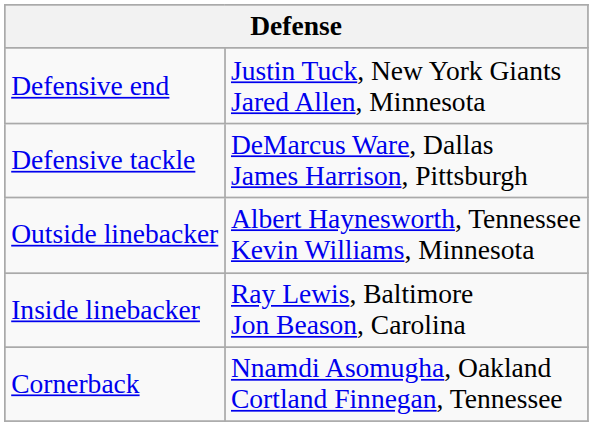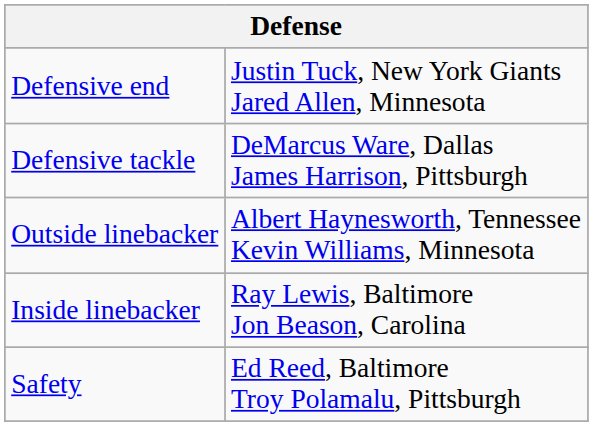- row: Cornerback | Nnamdi Asomugha, Oakland Cortland Finnegan, Tennessee
+ row: Safety | Ed Reed, Baltimore Troy Polamalu, Pittsburgh
